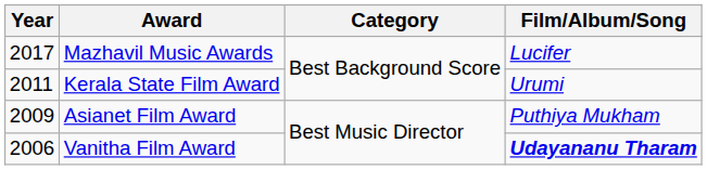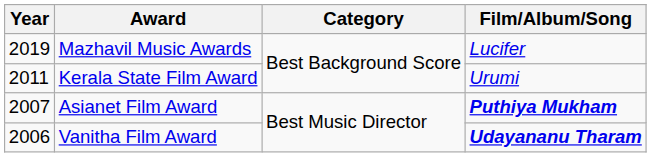Mazhavil Music Awards | Year: 2017 -> 2019
Asianet Film Award | Year: 2009 -> 2007
Asianet Film Award | Film/Album/Song: normal -> bold
